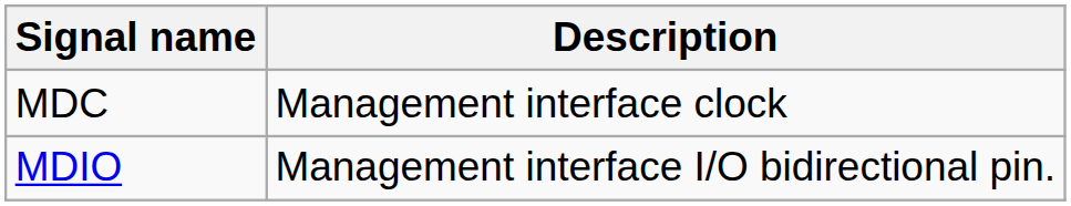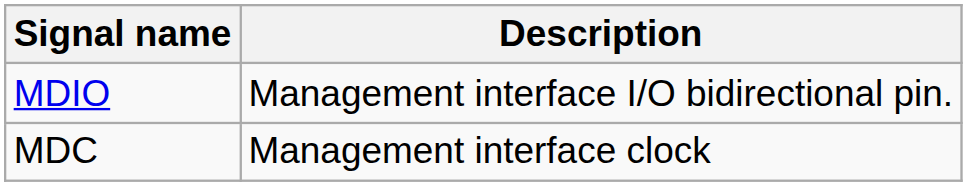rows swapped: MDC <-> MDIO
